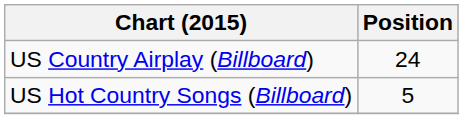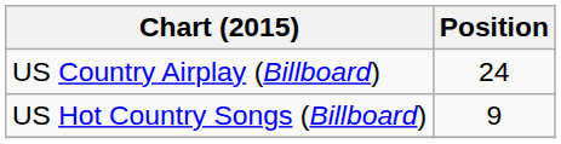US Hot Country Songs (Billboard) | Position: 5 -> 9
